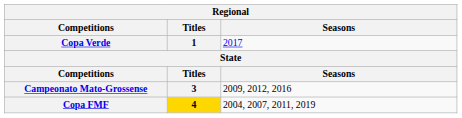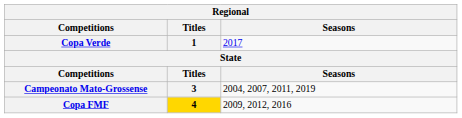Campeonato Mato-Grossense | Seasons: 2009, 2012, 2016 -> 2004, 2007, 2011, 2019
Copa FMF | Seasons: 2004, 2007, 2011, 2019 -> 2009, 2012, 2016
